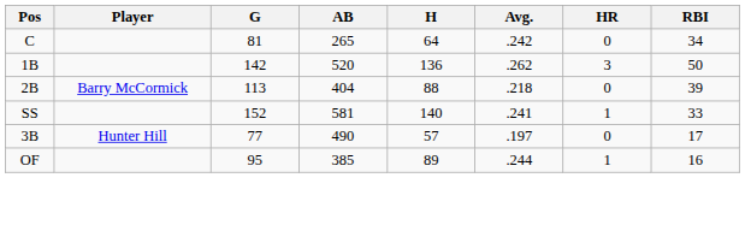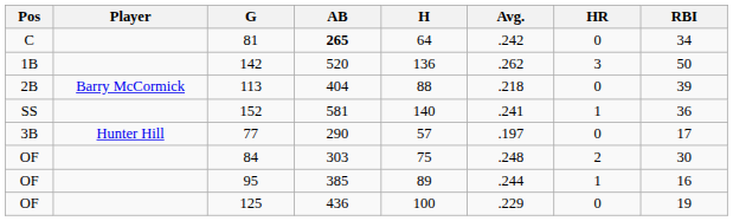81 | AB: normal -> bold
152 | RBI: 33 -> 36
77 | AB: 490 -> 290
+ row: OF | 84 | 303 | 75 | .248 | 2 | 30
+ row: OF | 125 | 436 | 100 | .229 | 0 | 19
